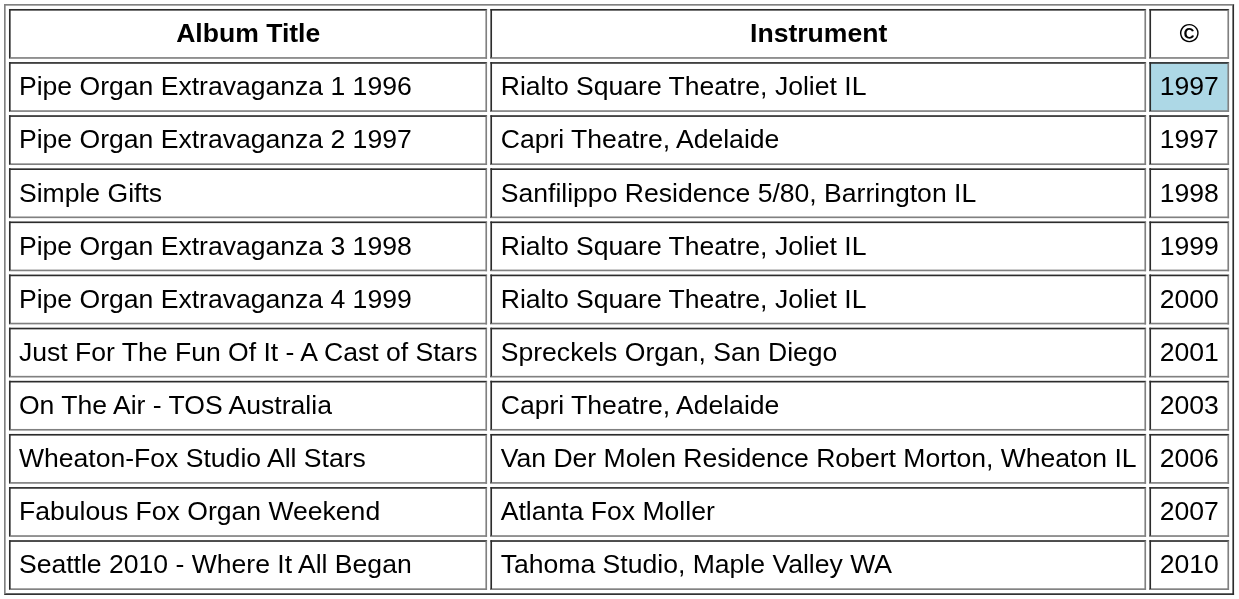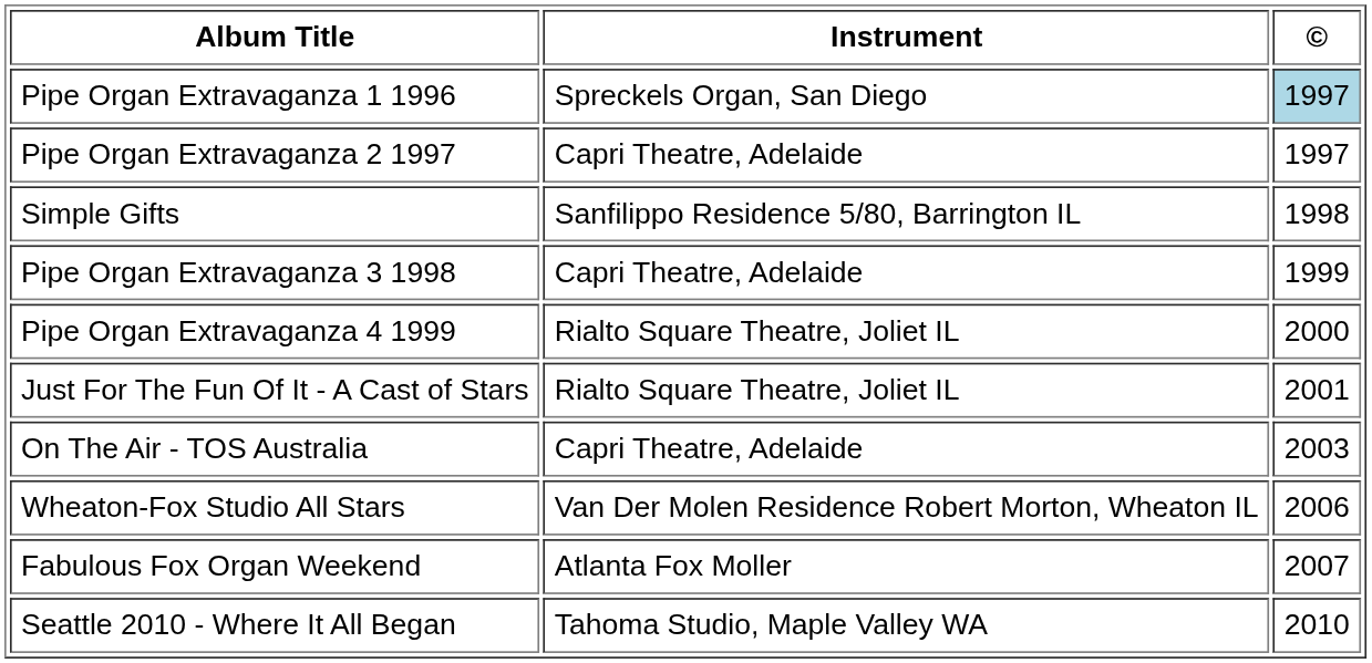Pipe Organ Extravaganza 1 1996 | Instrument: Rialto Square Theatre, Joliet IL -> Spreckels Organ, San Diego
Pipe Organ Extravaganza 3 1998 | Instrument: Rialto Square Theatre, Joliet IL -> Capri Theatre, Adelaide
Just For The Fun Of It - A Cast of Stars | Instrument: Spreckels Organ, San Diego -> Rialto Square Theatre, Joliet IL
